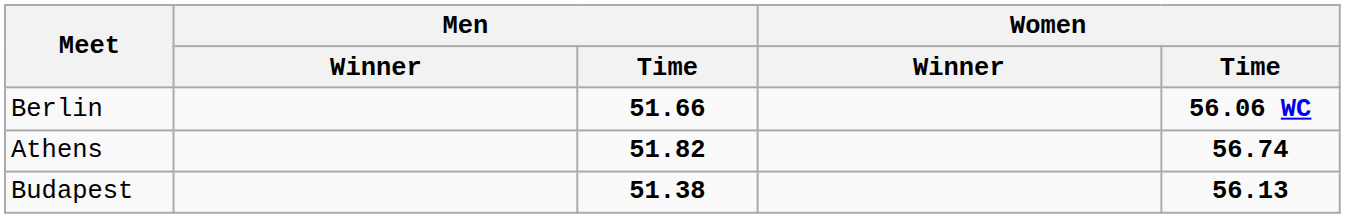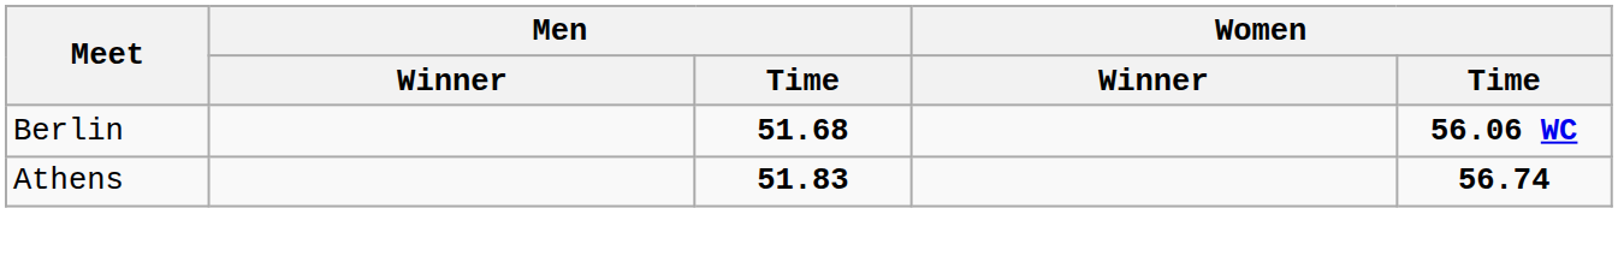Berlin | Men / Time: 51.66 -> 51.68
Athens | Men / Time: 51.82 -> 51.83
- row: Budapest | 51.38 | 56.13
